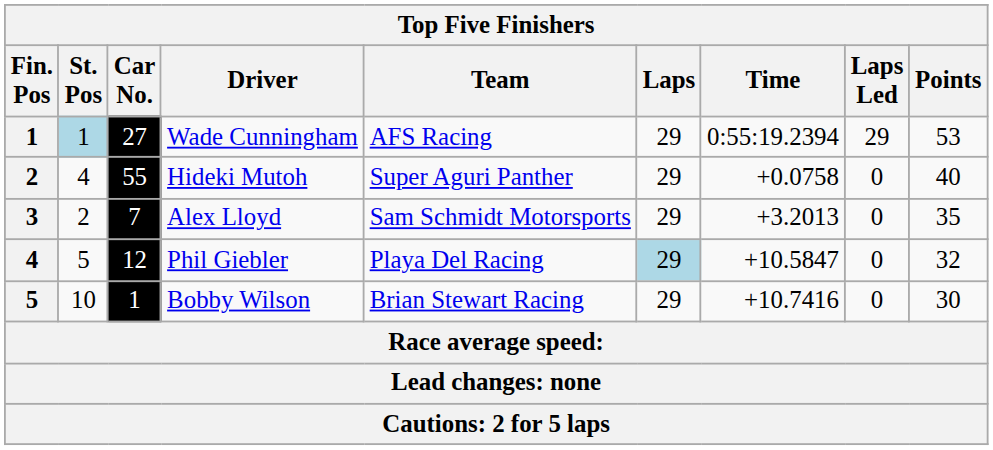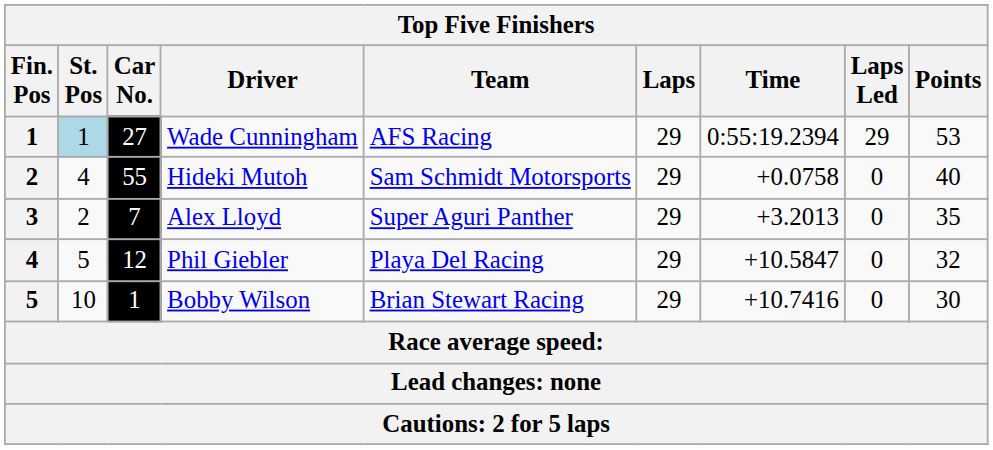Hideki Mutoh | Team: Super Aguri Panther -> Sam Schmidt Motorsports
Alex Lloyd | Team: Sam Schmidt Motorsports -> Super Aguri Panther
Phil Giebler | Laps: lightblue background -> no background
